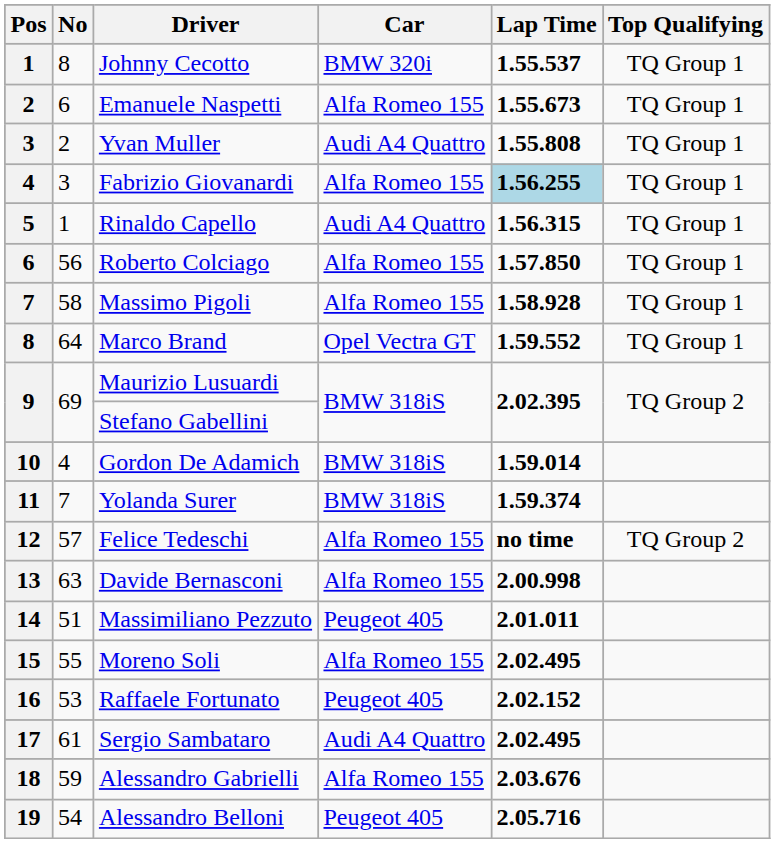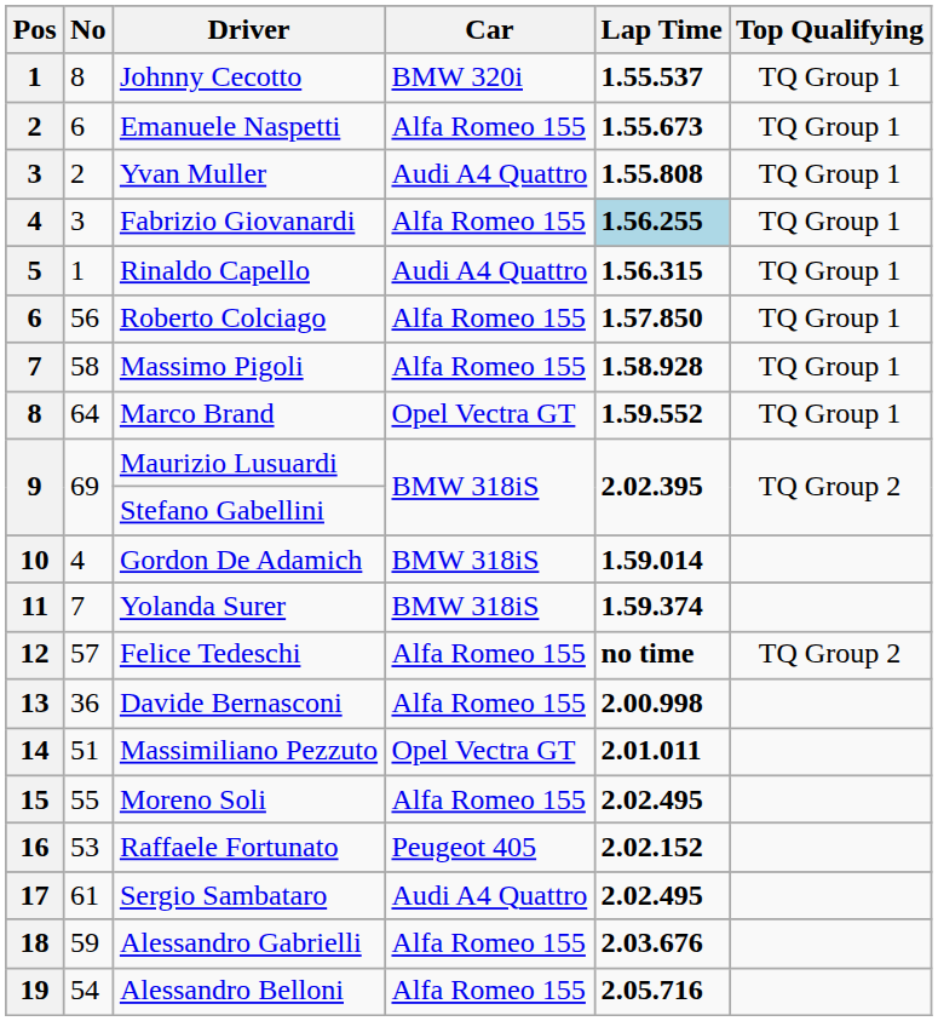Davide Bernasconi | No: 63 -> 36
Massimiliano Pezzuto | Car: Peugeot 405 -> Opel Vectra GT
Alessandro Belloni | Car: Peugeot 405 -> Alfa Romeo 155
